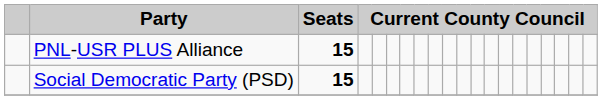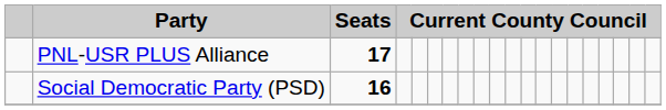PNL-USR PLUS Alliance | Seats: 15 -> 17
Social Democratic Party (PSD) | Seats: 15 -> 16
